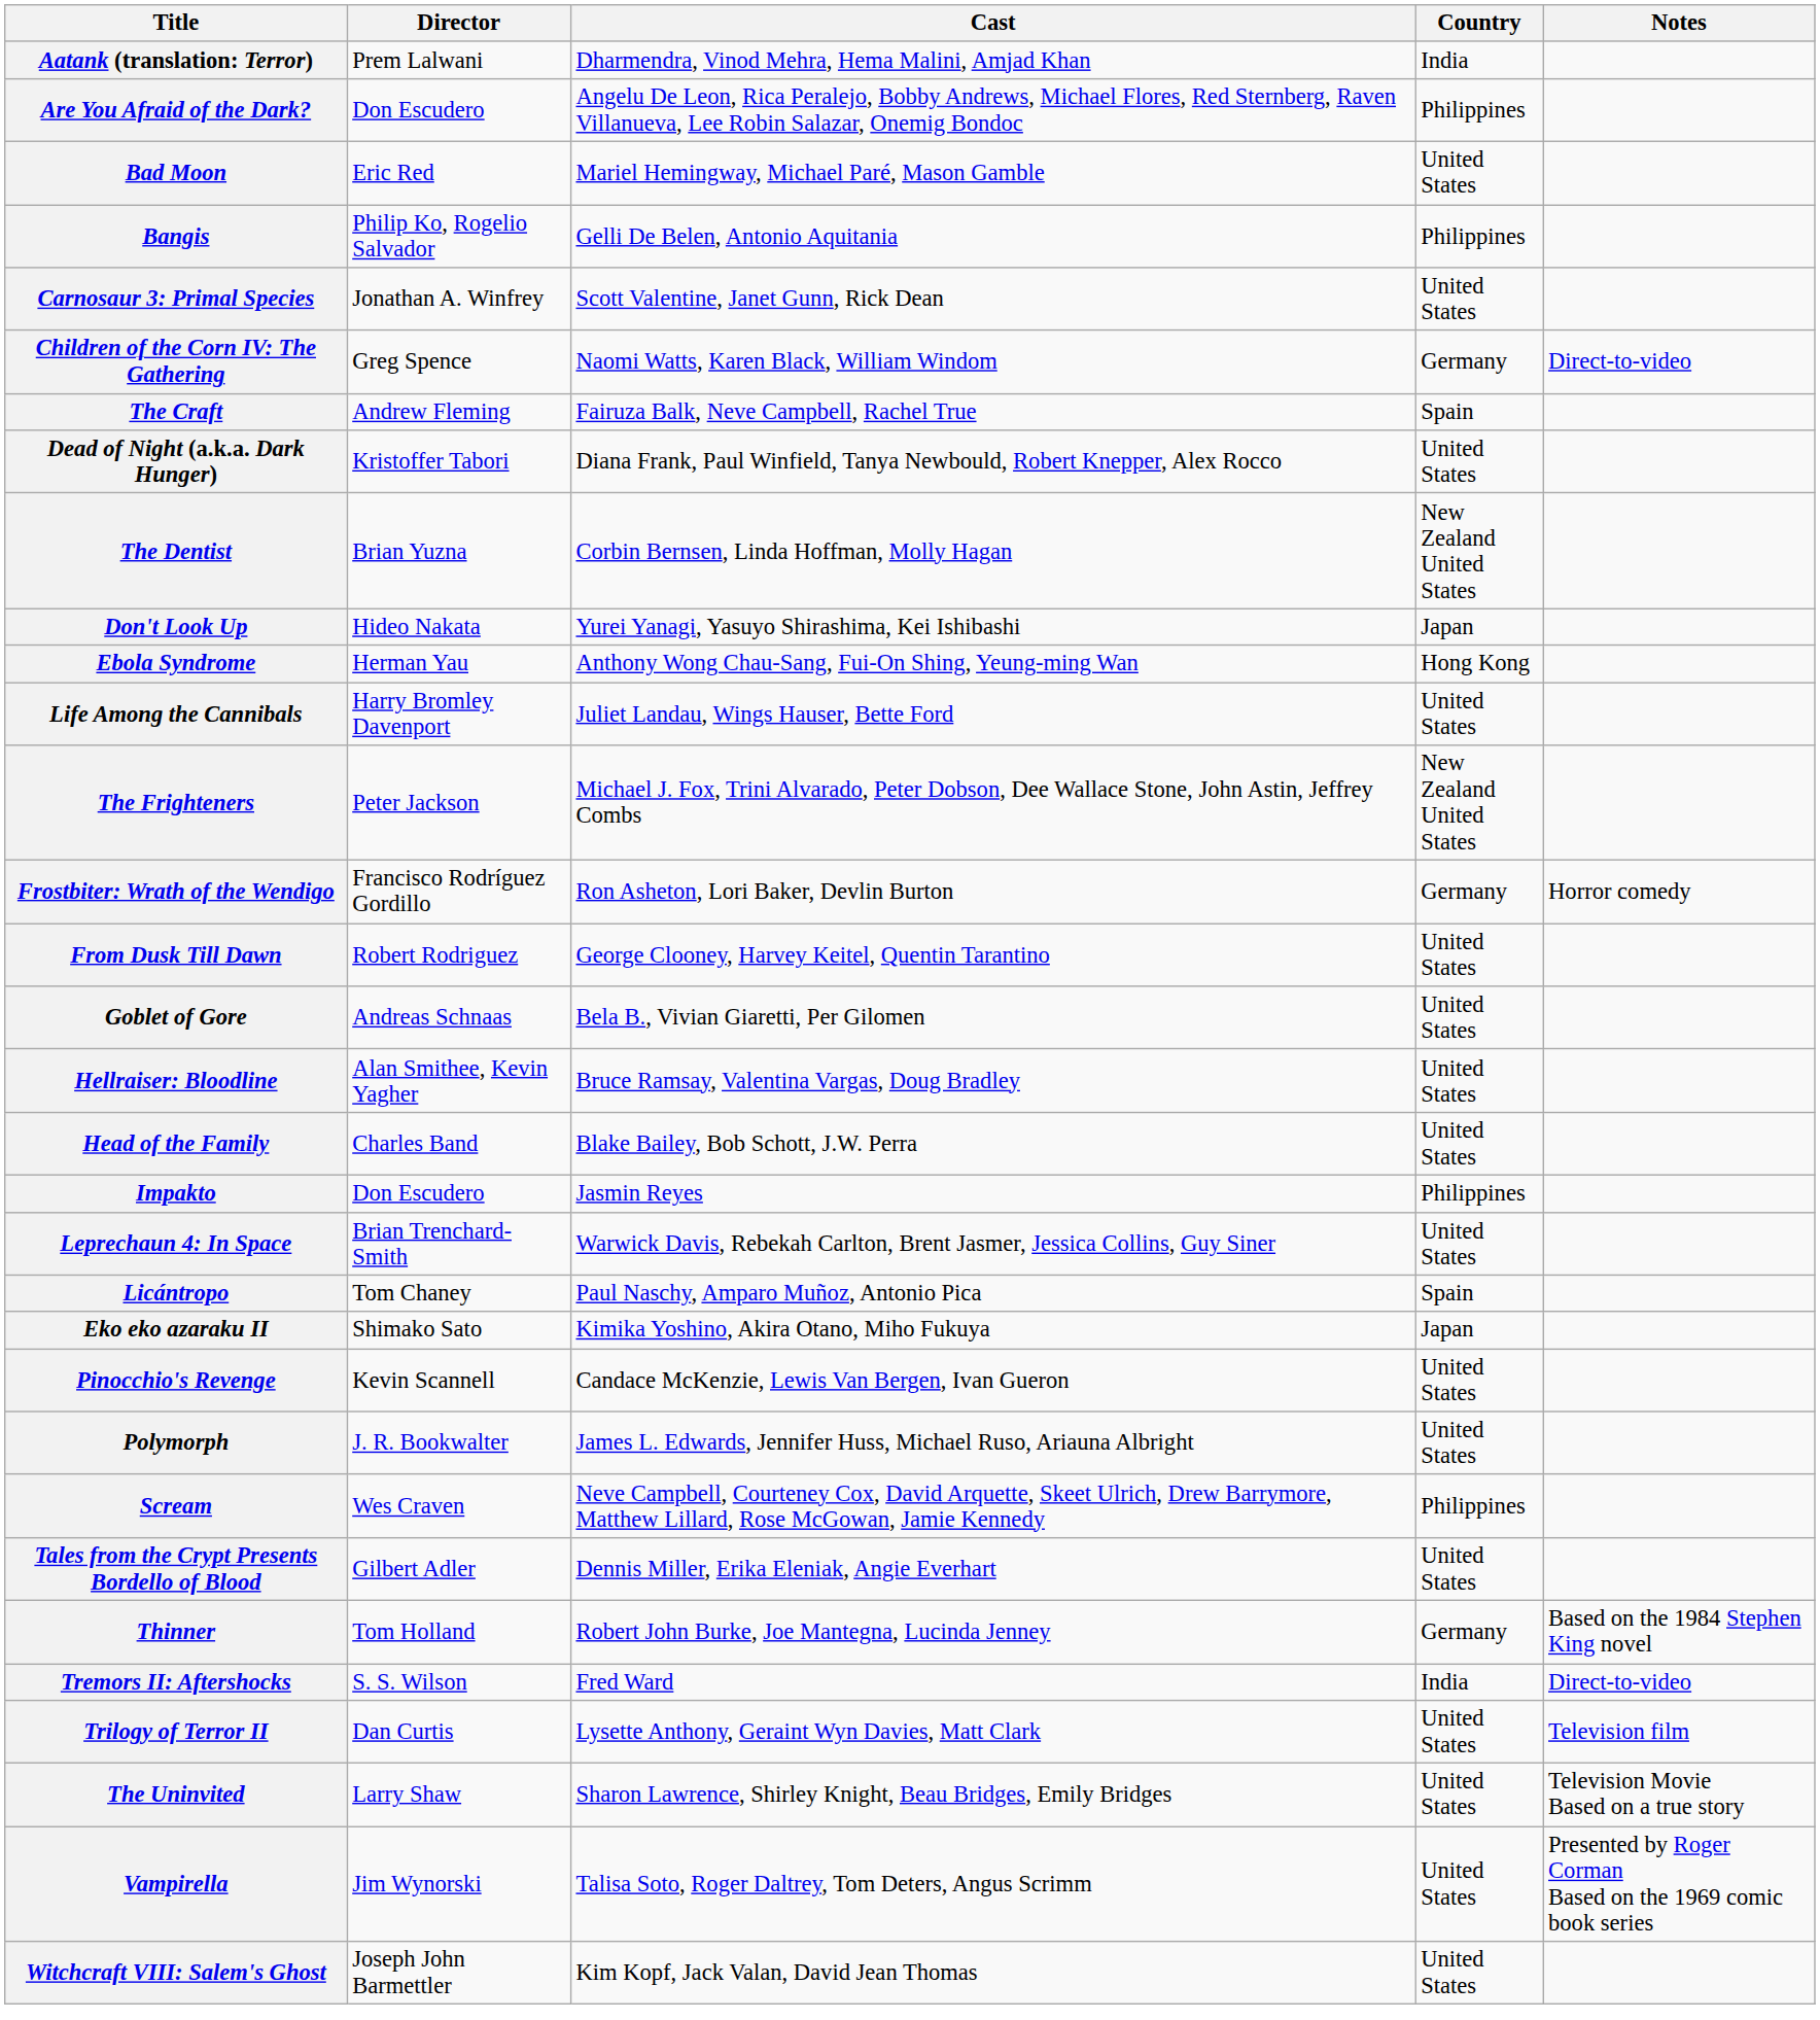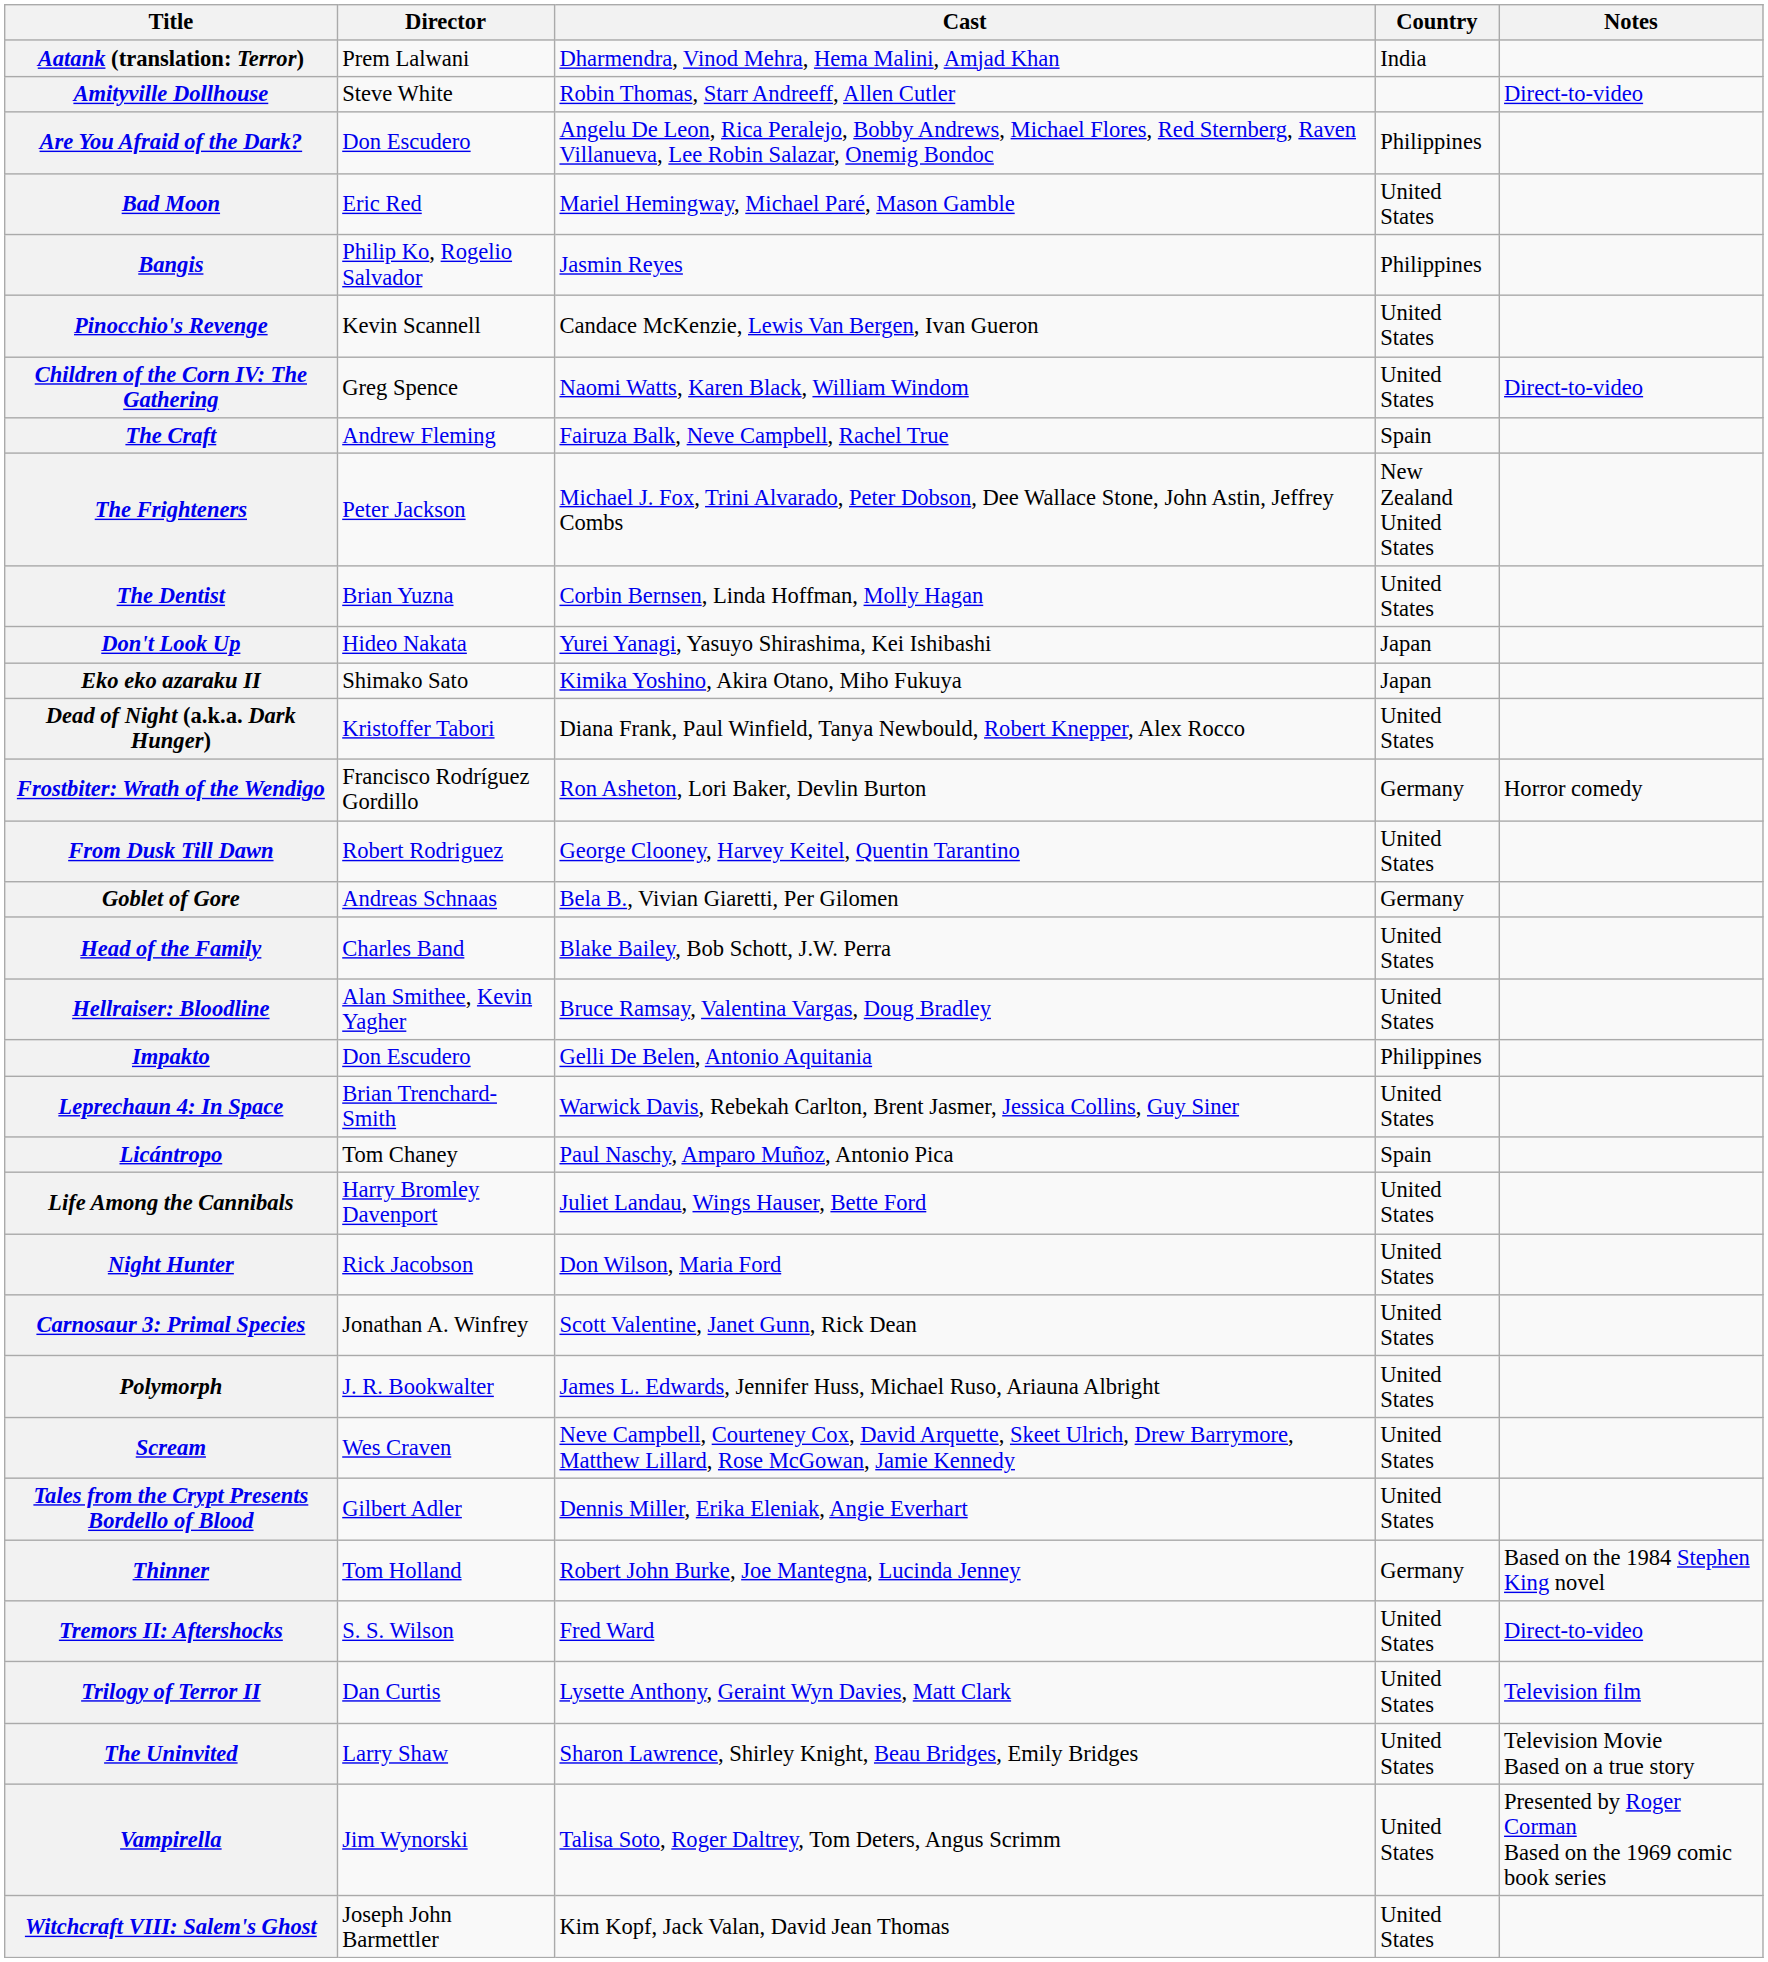+ row: Amityville Dollhouse | Steve White | Robin Thomas, Starr Andreeff, Allen Cutler | Direct-to-video
Bangis | Cast: Gelli De Belen, Antonio Aquitania -> Jasmin Reyes
rows swapped: Carnosaur 3: Primal Species <-> Pinocchio's Revenge
Children of the Corn IV: The Gathering | Country: Germany -> United States
rows swapped: Dead of Night (a.k.a. Dark Hunger) <-> The Frighteners
The Dentist | Country: New Zealand United States -> United States
- row: Ebola Syndrome | Herman Yau | Anthony Wong Chau-Sang, Fui-On Shing, Yeung-ming Wan | Hong Kong
rows swapped: Eko eko azaraku II <-> Life Among the Cannibals
Goblet of Gore | Country: United States -> Germany
rows swapped: Head of the Family <-> Hellraiser: Bloodline
Impakto | Cast: Jasmin Reyes -> Gelli De Belen, Antonio Aquitania
+ row: Night Hunter | Rick Jacobson | Don Wilson, Maria Ford | United States
Scream | Country: Philippines -> United States
Tremors II: Aftershocks | Country: India -> United States
